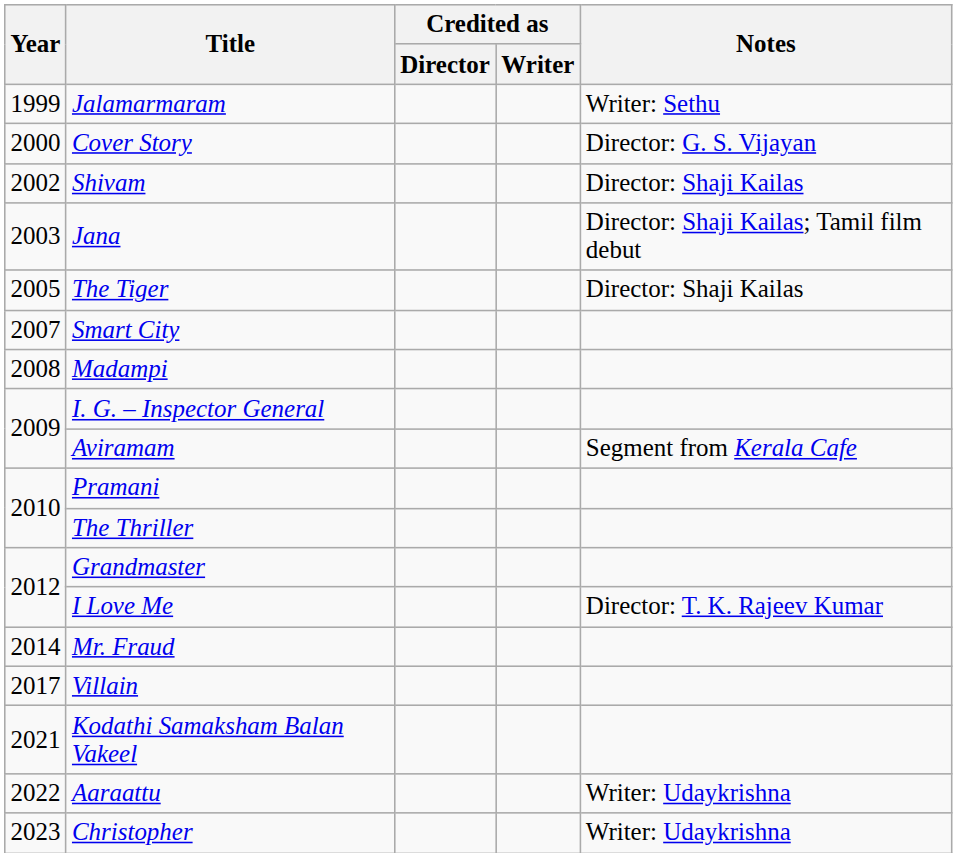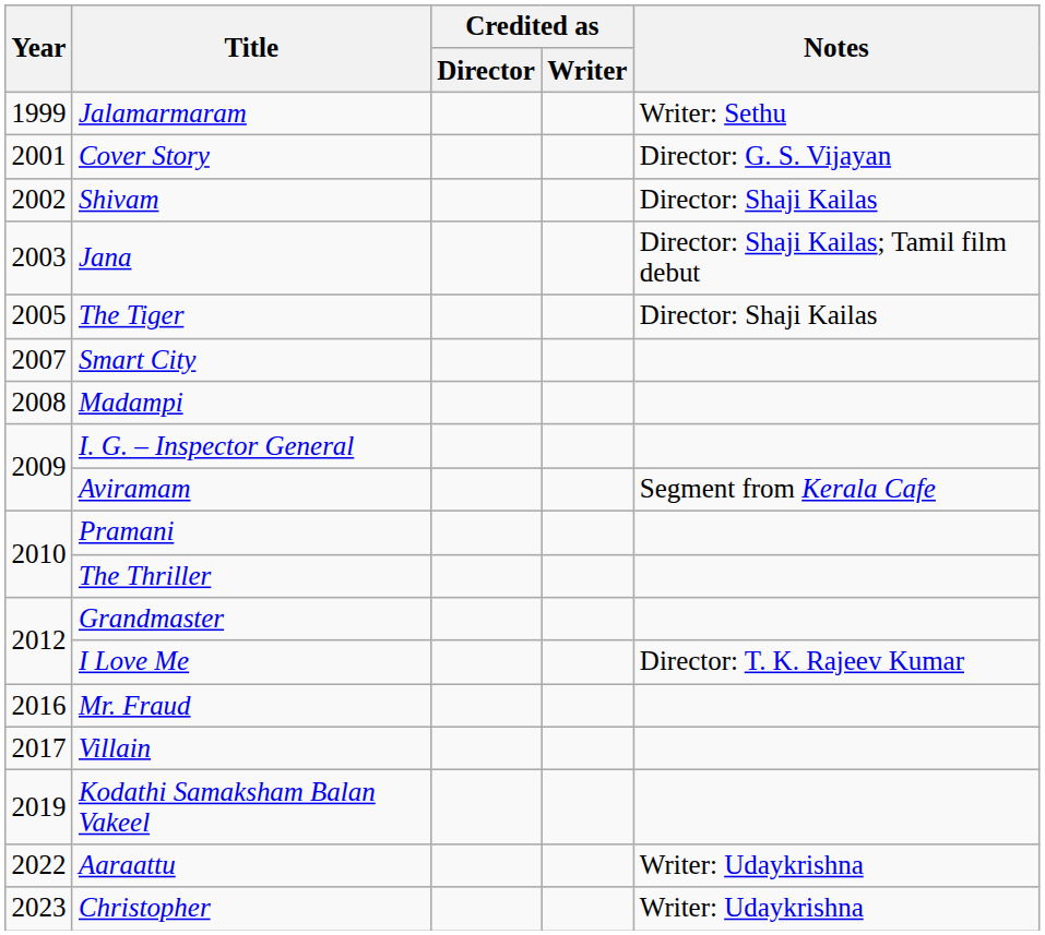Cover Story | Year: 2000 -> 2001
Mr. Fraud | Year: 2014 -> 2016
Kodathi Samaksham Balan Vakeel | Year: 2021 -> 2019
